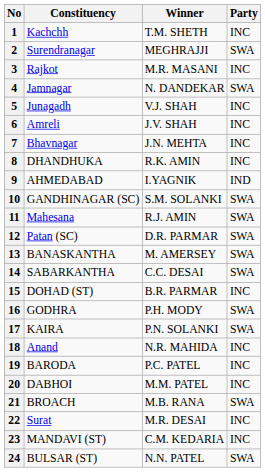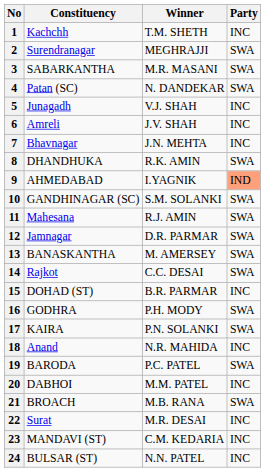3 | Constituency: Rajkot -> SABARKANTHA
3 | Party: INC -> SWA
4 | Constituency: Jamnagar -> Patan (SC)
8 | Party: INC -> SWA
9 | Party: no background -> lightsalmon background
12 | Constituency: Patan (SC) -> Jamnagar
14 | Constituency: SABARKANTHA -> Rajkot
19 | Party: INC -> SWA
24 | Party: SWA -> INC
